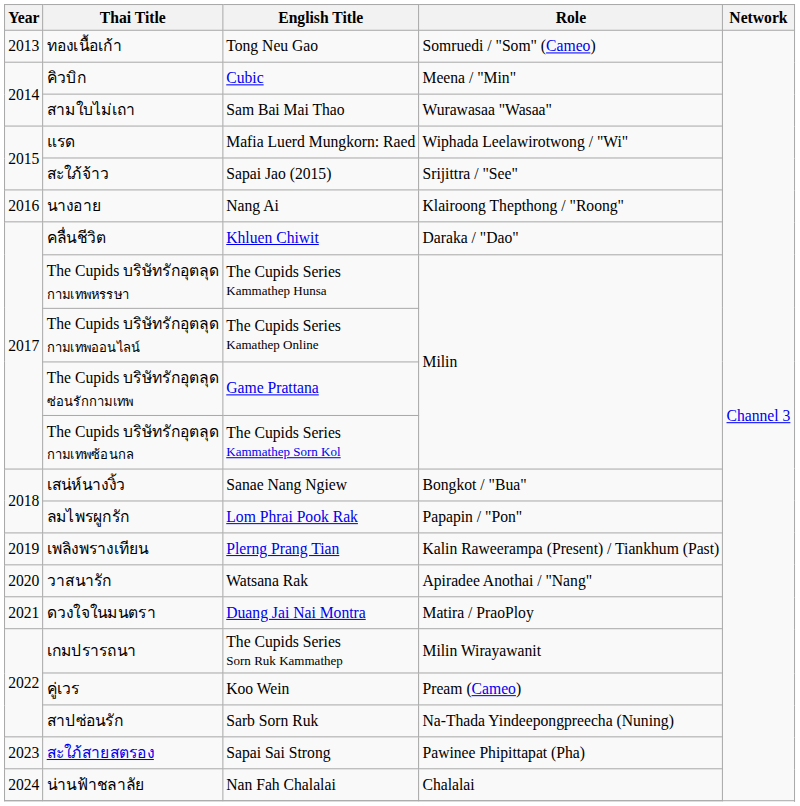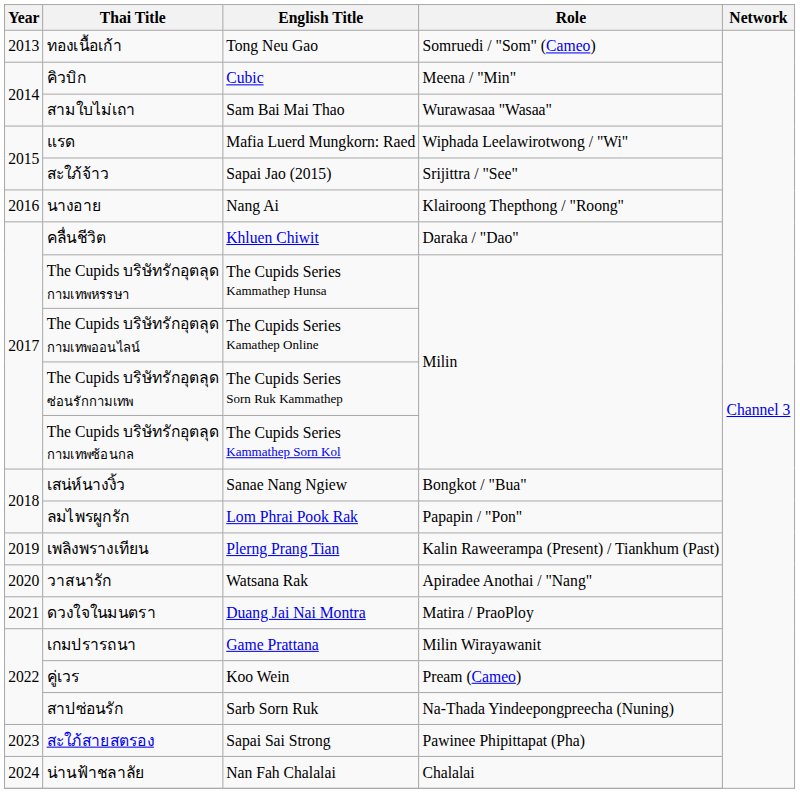The Cupids บริษัทรักอุตลุด ซ่อนรักกามเทพ | English Title: Game Prattana -> The Cupids Series Sorn Ruk Kammathep
เกมปรารถนา | English Title: The Cupids Series Sorn Ruk Kammathep -> Game Prattana
